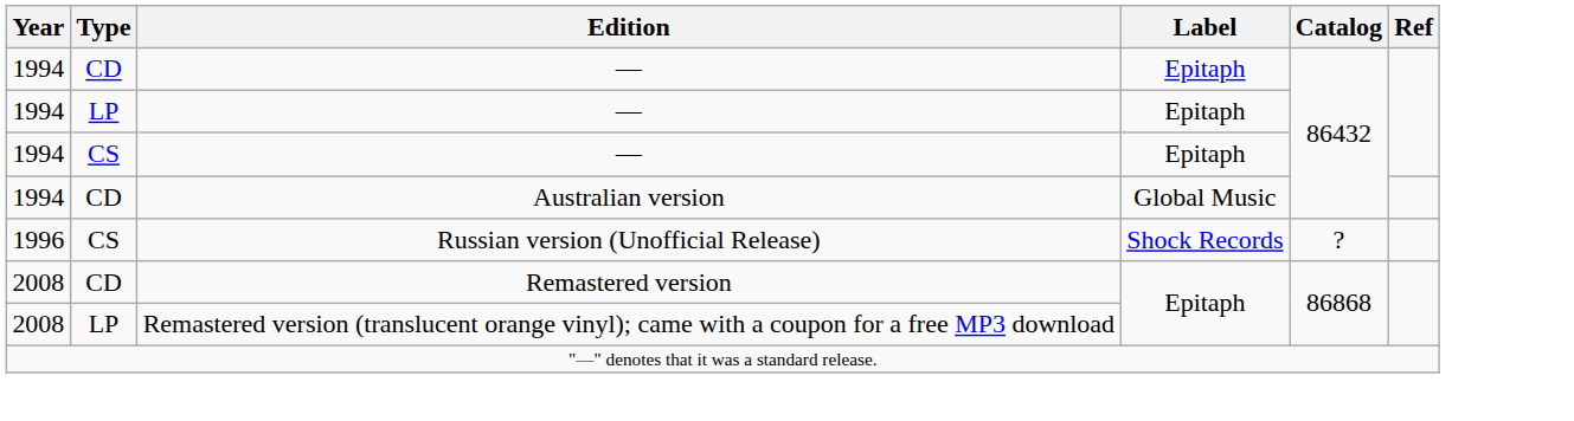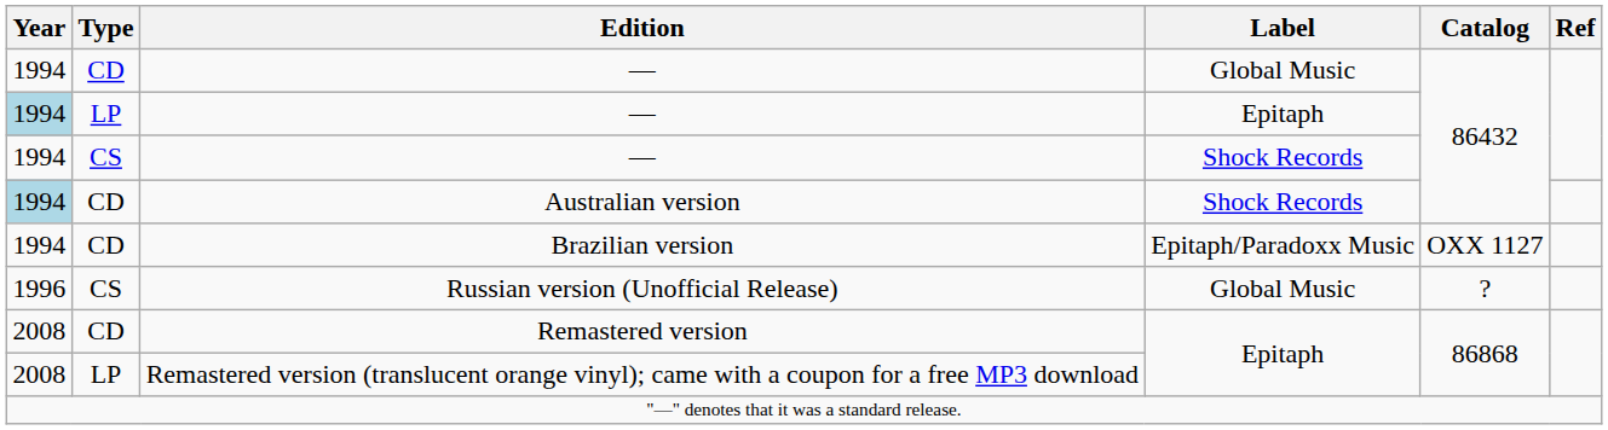CD / — | Label: Epitaph -> Global Music
LP / — | Year: no background -> lightblue background
CS / — | Label: Epitaph -> Shock Records
Australian version | Year: no background -> lightblue background
Australian version | Label: Global Music -> Shock Records
+ row: 1994 | CD | Brazilian version | Epitaph/Paradoxx Music | OXX 1127
Russian version (Unofficial Release) | Label: Shock Records -> Global Music
